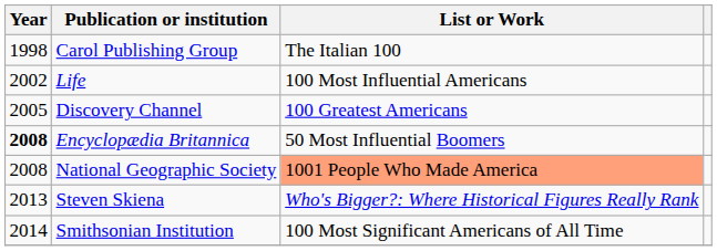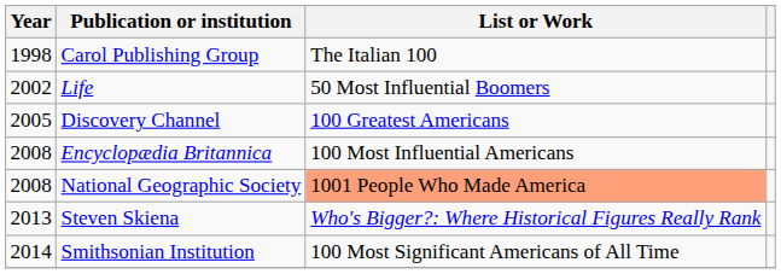Life | List or Work: 100 Most Influential Americans -> 50 Most Influential Boomers
Encyclopædia Britannica | Year: bold -> normal
Encyclopædia Britannica | List or Work: 50 Most Influential Boomers -> 100 Most Influential Americans
